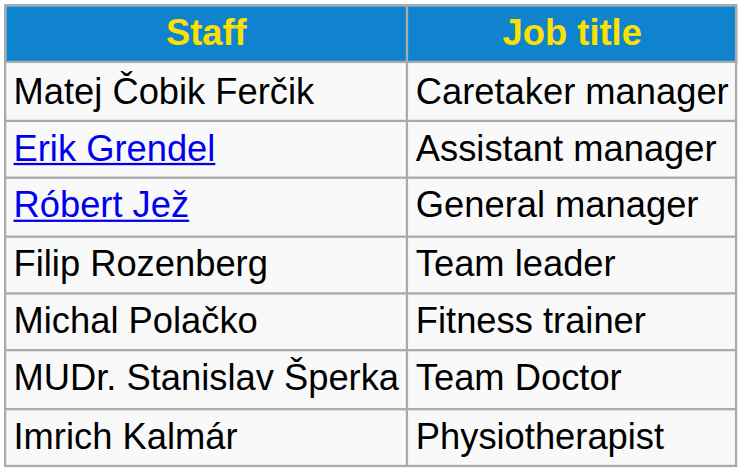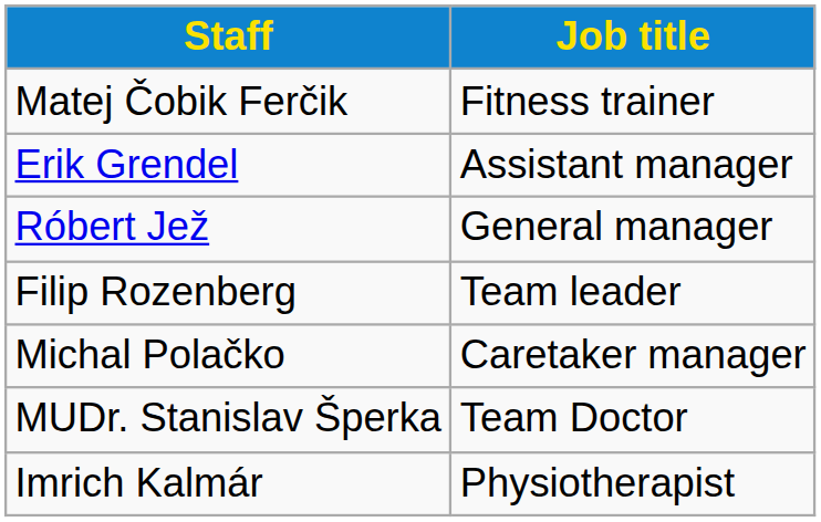Matej Čobik Ferčik | Job title: Caretaker manager -> Fitness trainer
Michal Polačko | Job title: Fitness trainer -> Caretaker manager
